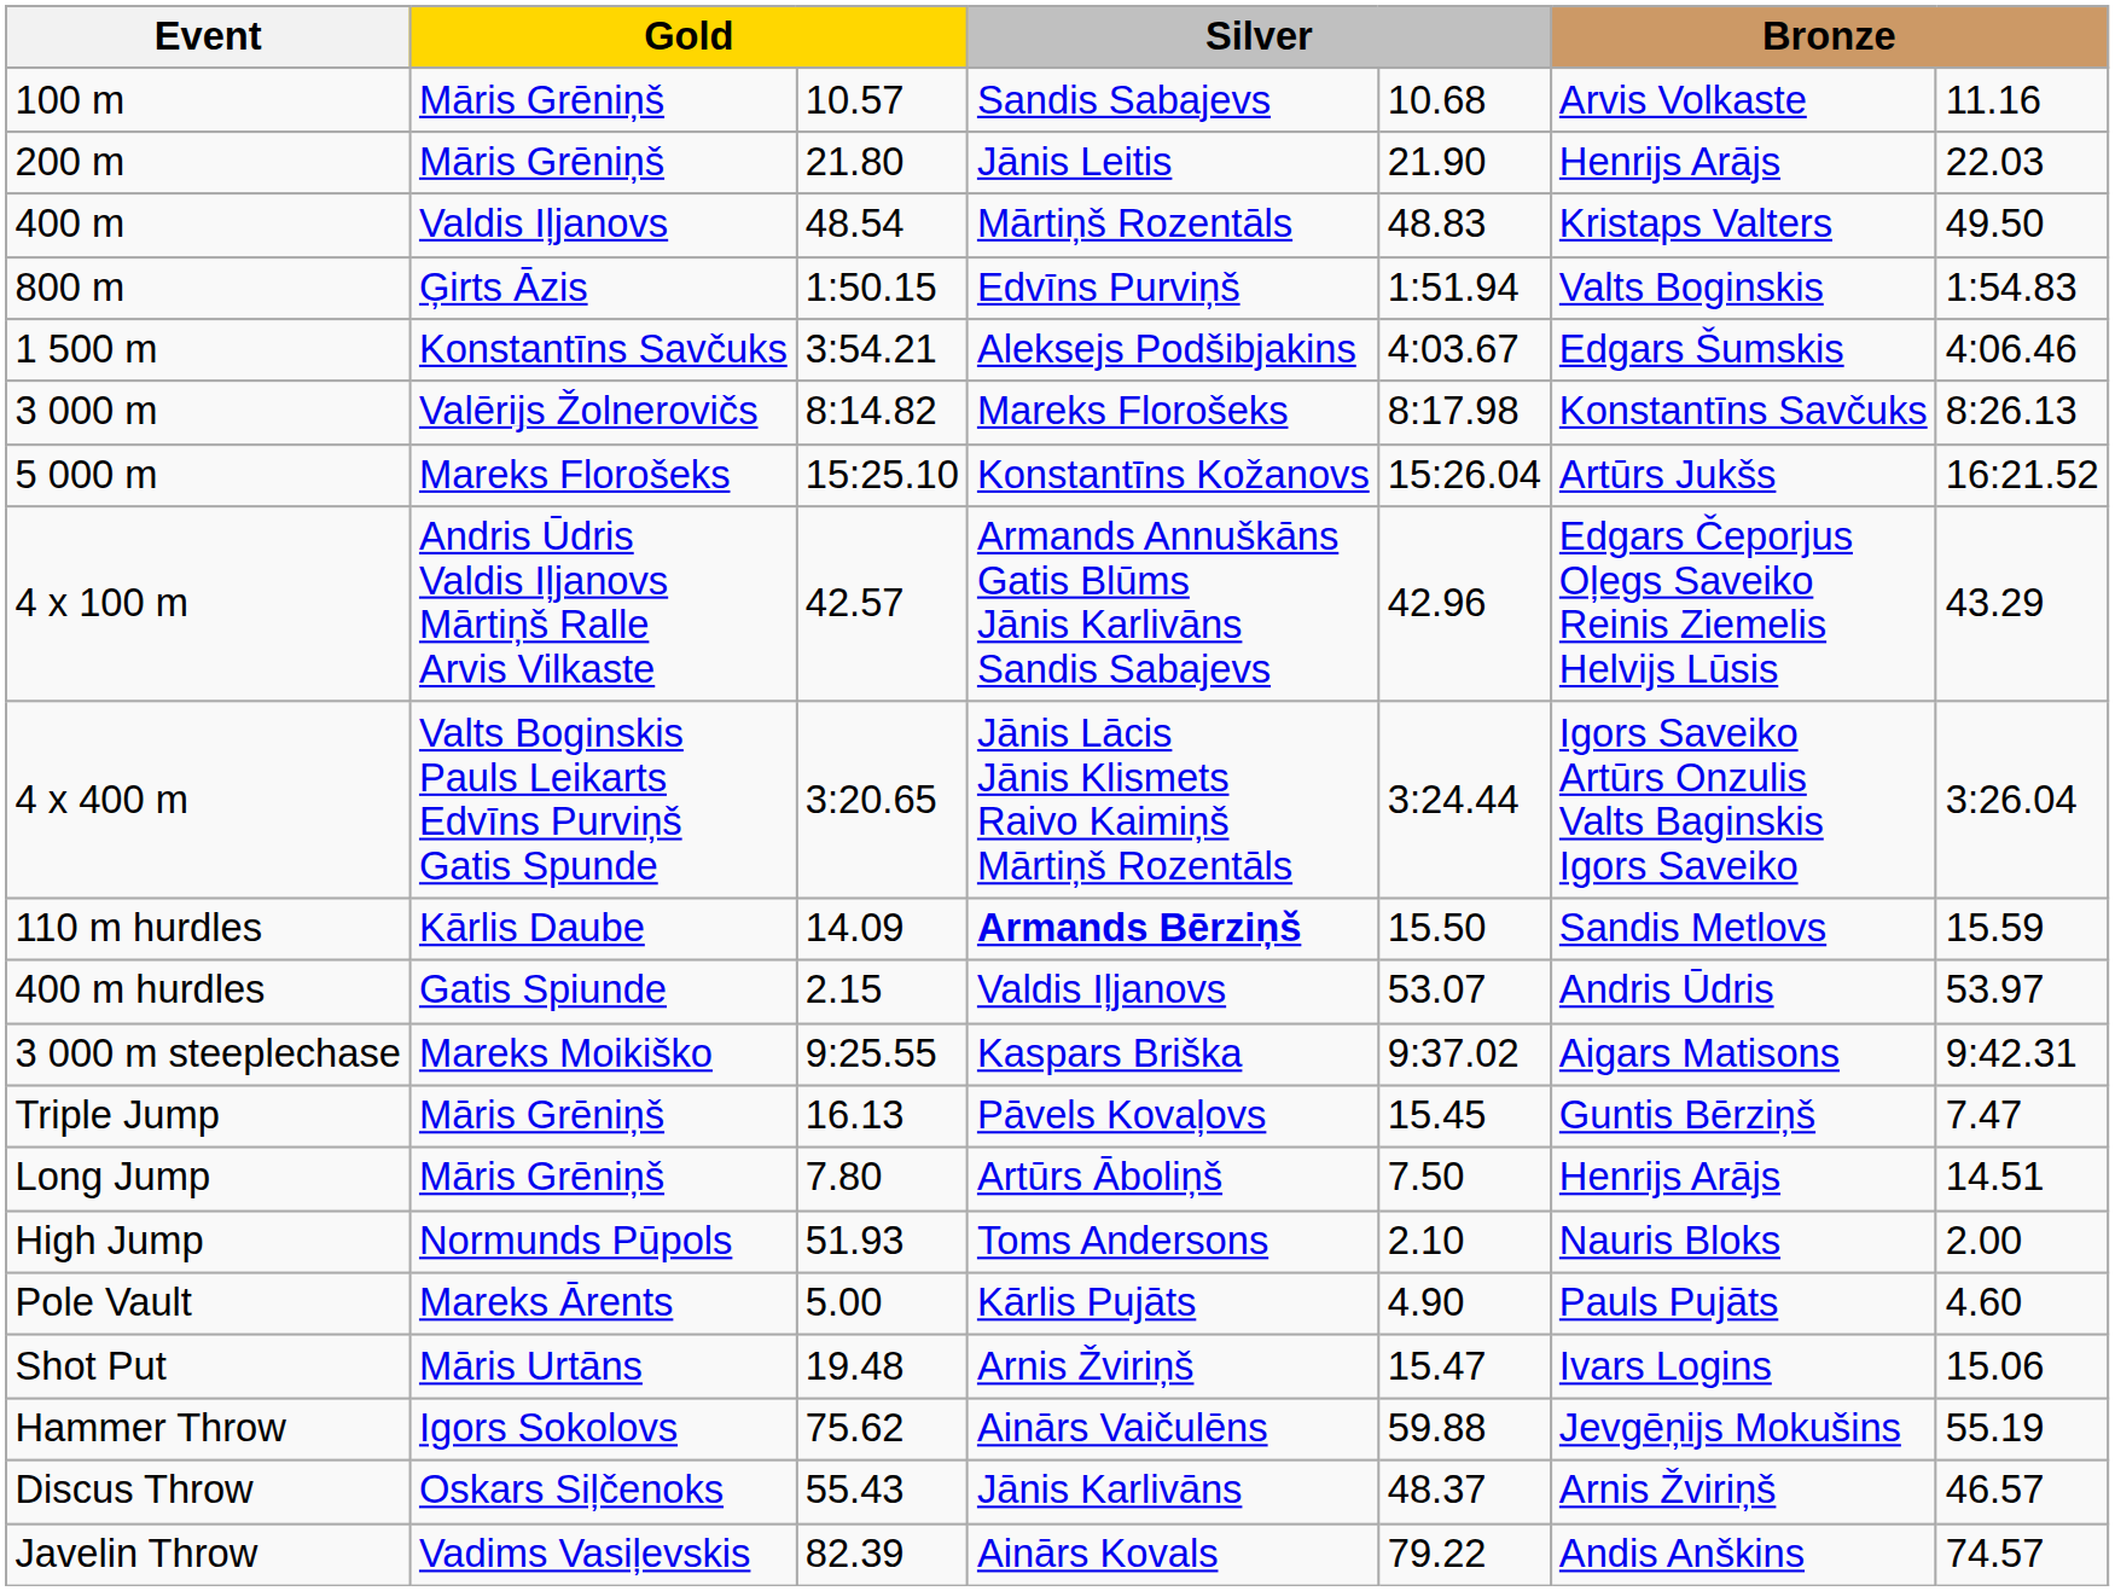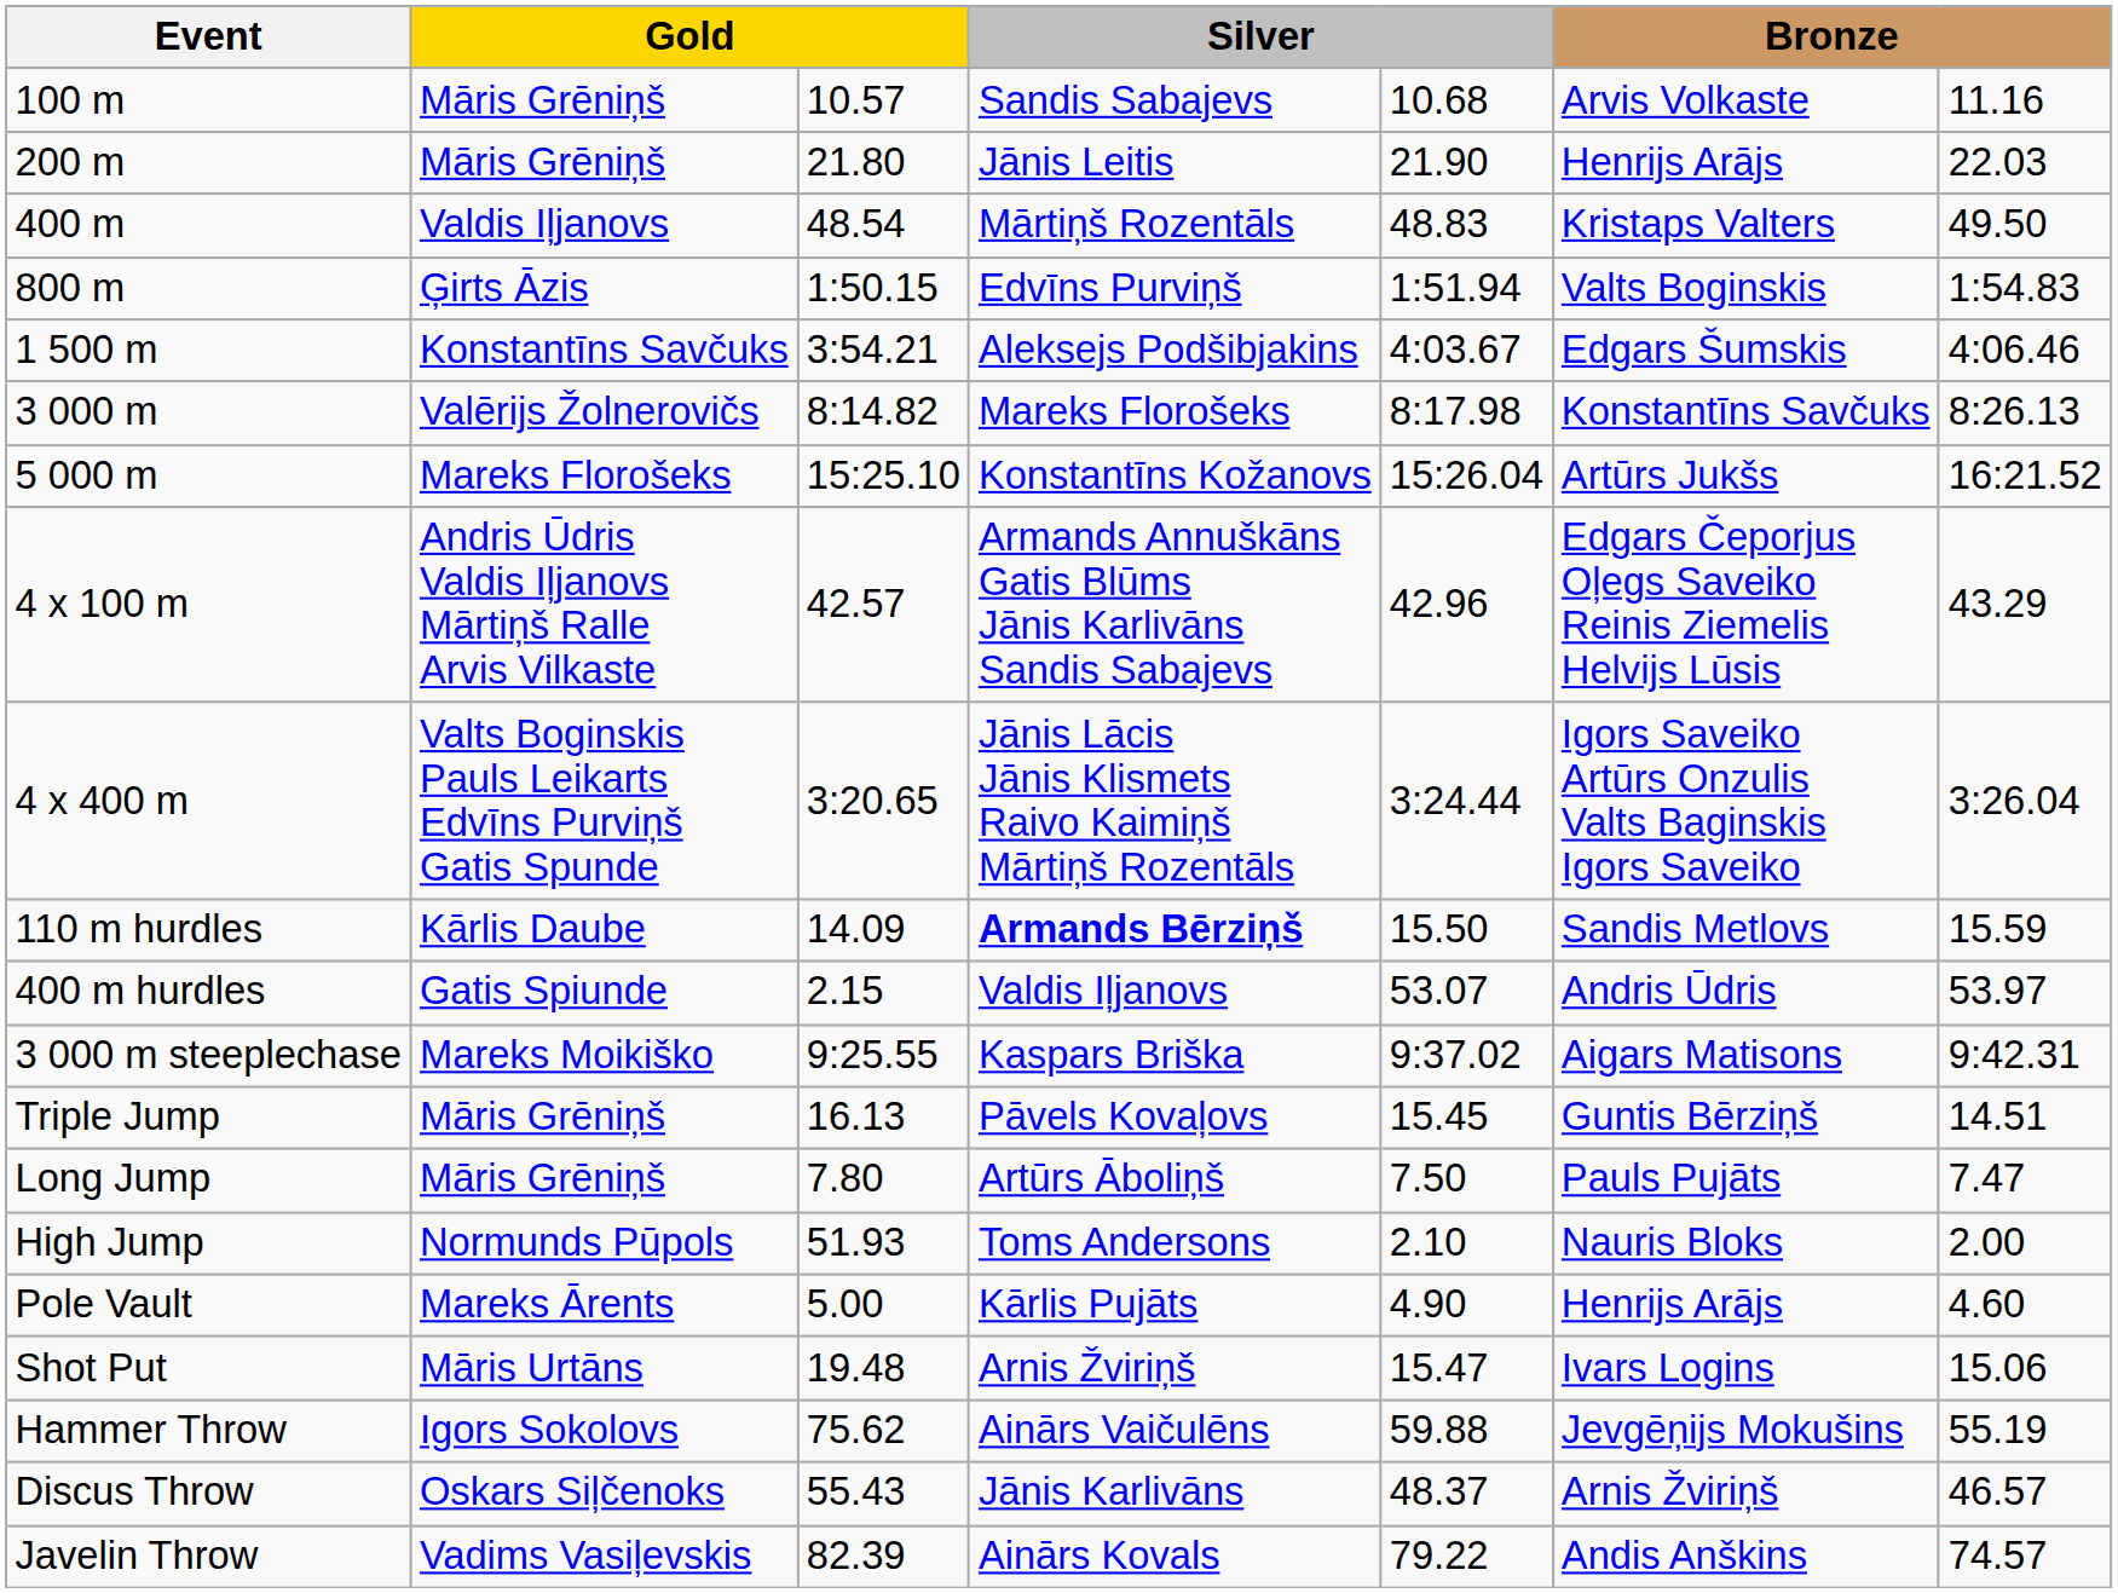Triple Jump | column 7: 7.47 -> 14.51
Long Jump | column 6: Henrijs Arājs -> Pauls Pujāts
Long Jump | column 7: 14.51 -> 7.47
Pole Vault | column 6: Pauls Pujāts -> Henrijs Arājs
